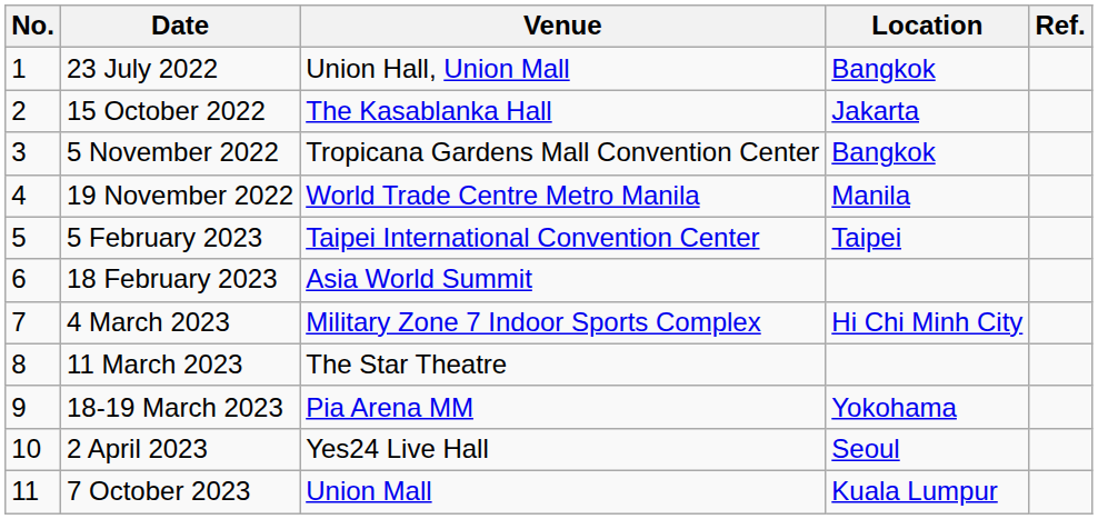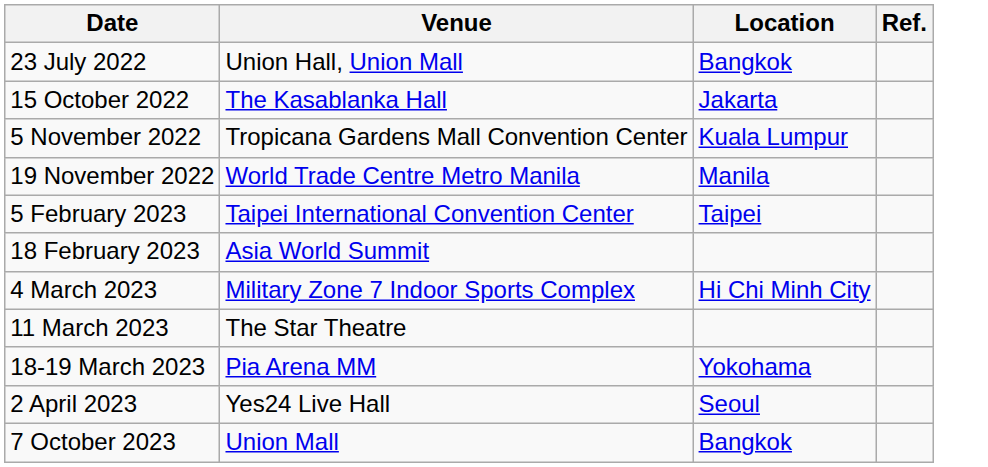- column: No. | 1 | 2 | 3 | 4 | 5 | 6 | 7 | 8 | 9 | 10 | 11
5 November 2022 | Location: Bangkok -> Kuala Lumpur
7 October 2023 | Location: Kuala Lumpur -> Bangkok
